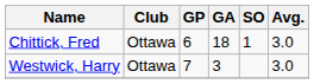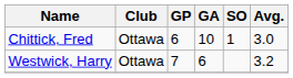Chittick, Fred | GA: 18 -> 10
Westwick, Harry | GA: 3 -> 6
Westwick, Harry | Avg.: 3.0 -> 3.2
